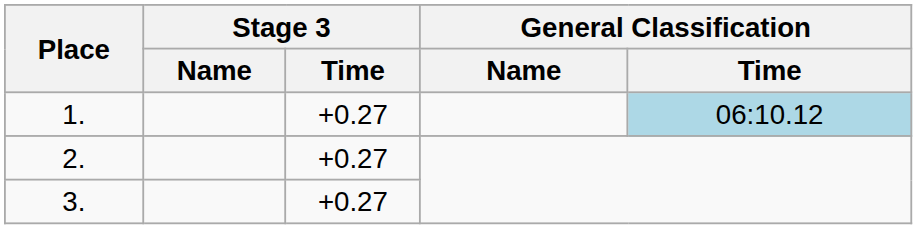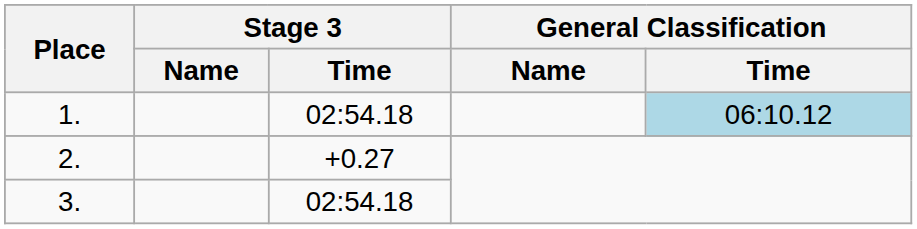1. | Stage 3 / Time: +0.27 -> 02:54.18
3. | Stage 3 / Time: +0.27 -> 02:54.18
